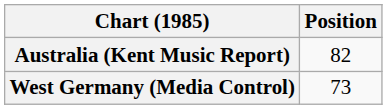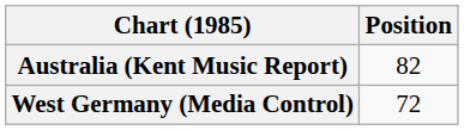West Germany (Media Control) | Position: 73 -> 72
